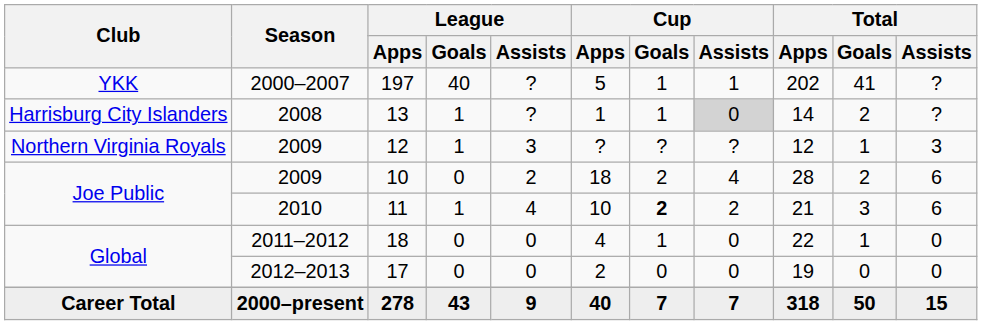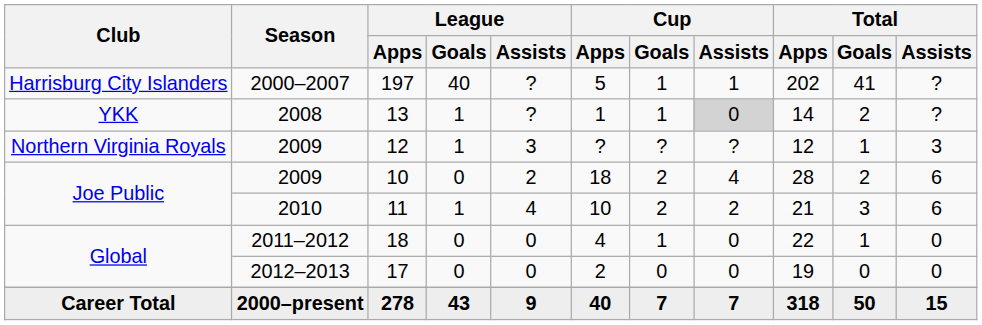197 | Club: YKK -> Harrisburg City Islanders
13 | Club: Harrisburg City Islanders -> YKK
11 | Cup / Goals: bold -> normal
